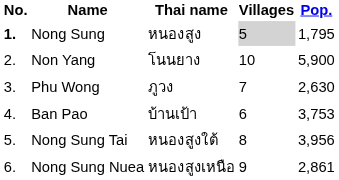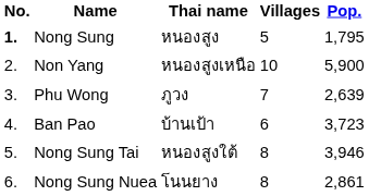Nong Sung | Villages: lightgrey background -> no background
Non Yang | Thai name: โนนยาง -> หนองสูงเหนือ
Phu Wong | Pop.: 2,630 -> 2,639
Ban Pao | Pop.: 3,753 -> 3,723
Nong Sung Tai | Pop.: 3,956 -> 3,946
Nong Sung Nuea | Thai name: หนองสูงเหนือ -> โนนยาง
Nong Sung Nuea | Villages: 9 -> 8
